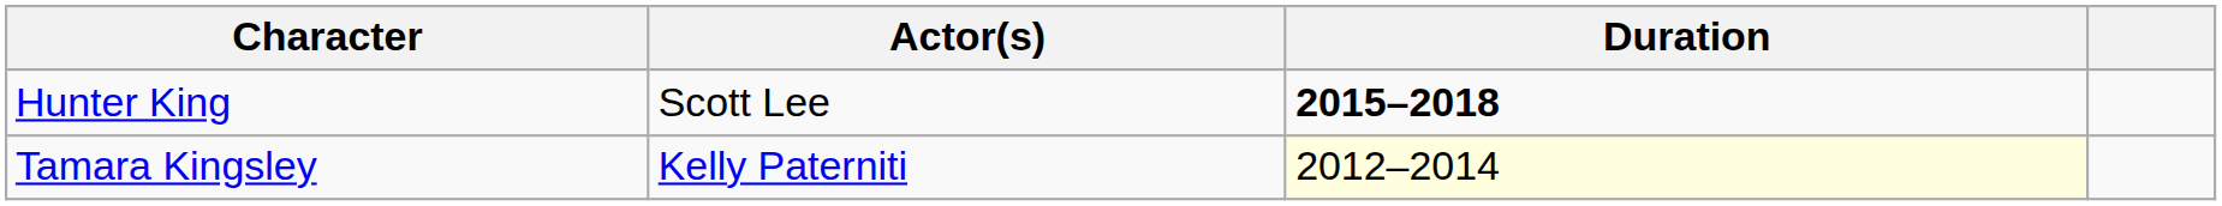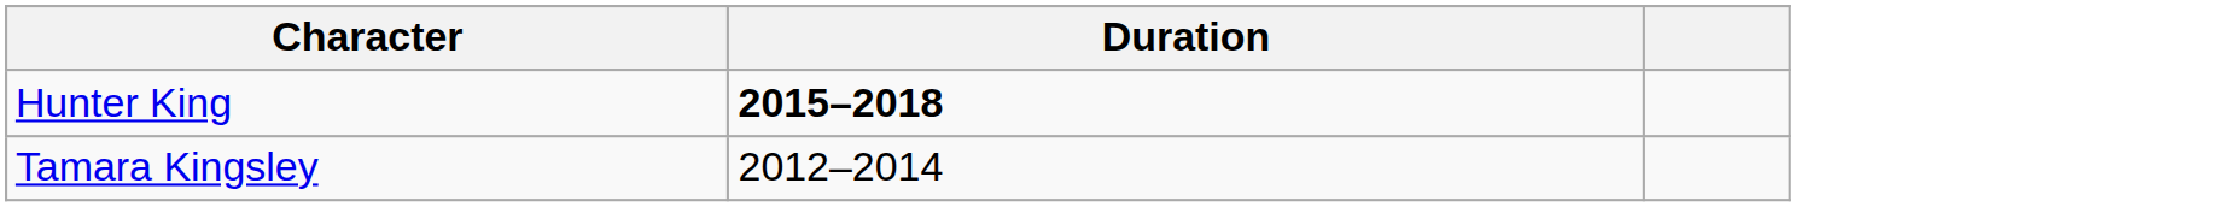- column: Actor(s) | Scott Lee | Kelly Paterniti
Tamara Kingsley | Duration: lightyellow background -> no background
